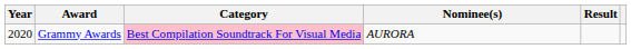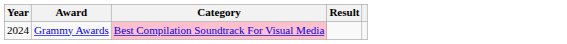- column: Nominee(s) | AURORA
Grammy Awards | Year: 2020 -> 2024
